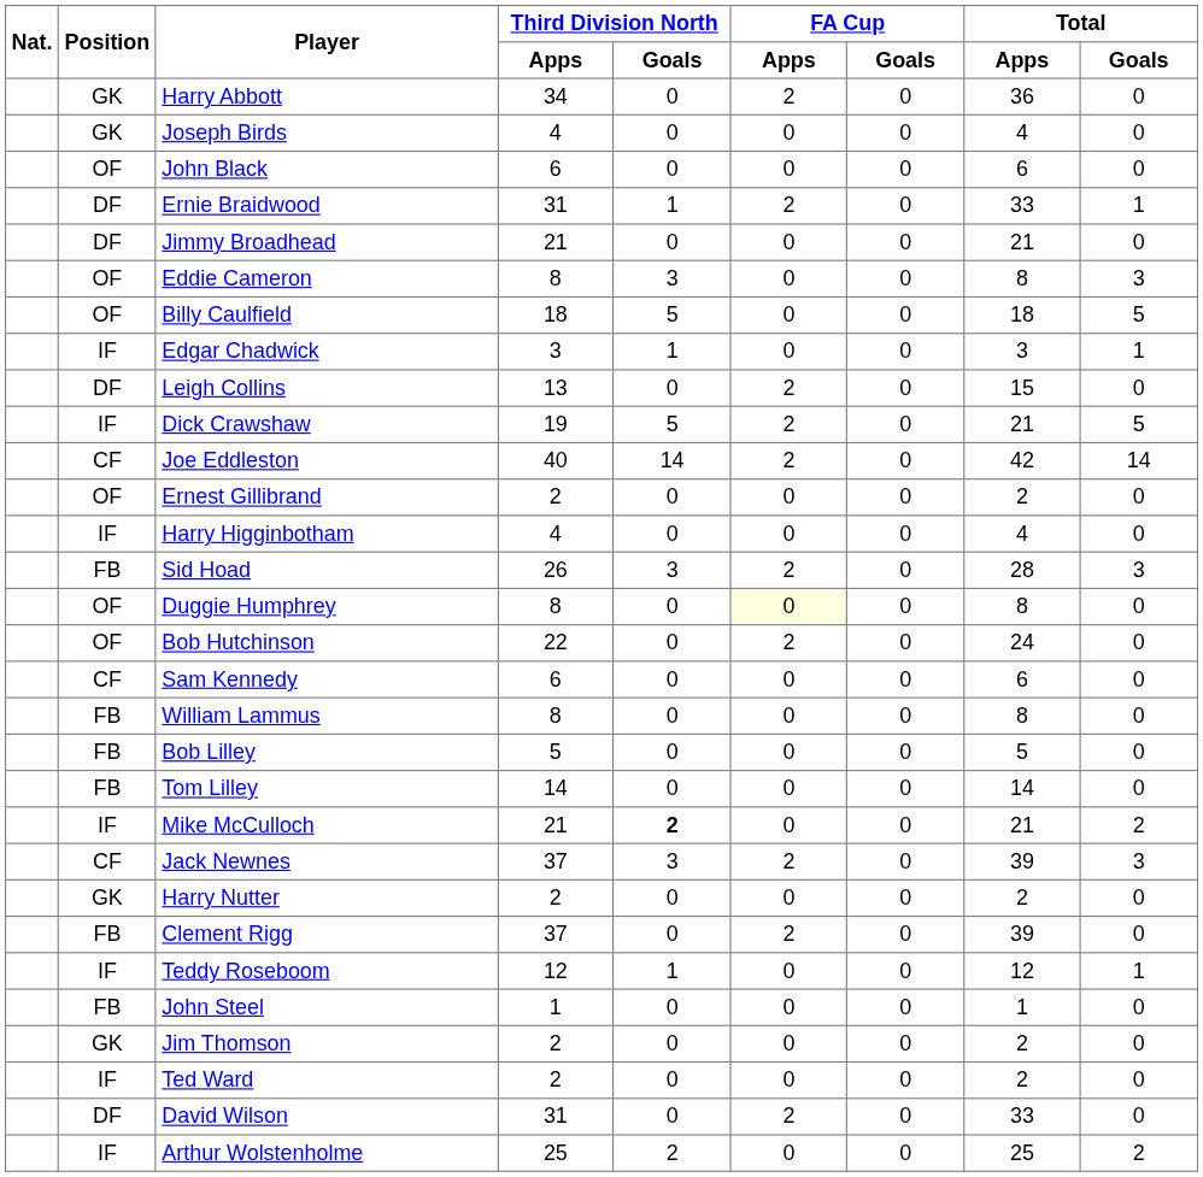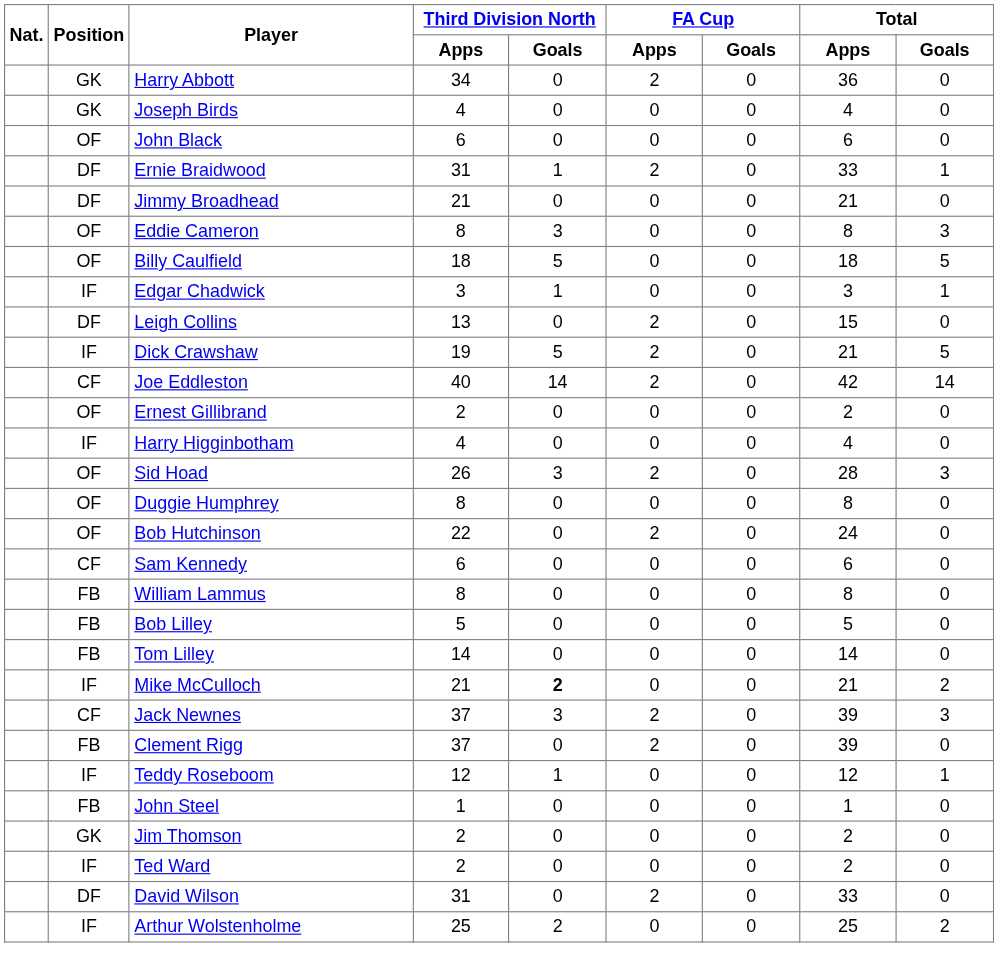Sid Hoad | Position: FB -> OF
Duggie Humphrey | FA Cup / Apps: lightyellow background -> no background
- row: GK | Harry Nutter | 2 | 0 | 0 | 0 | 2 | 0
